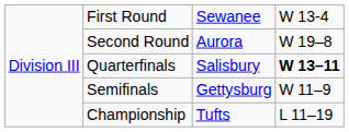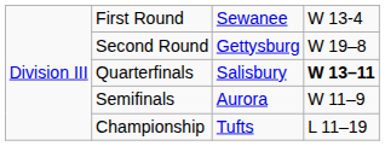Second Round | column 3: Aurora -> Gettysburg
Semifinals | column 3: Gettysburg -> Aurora
